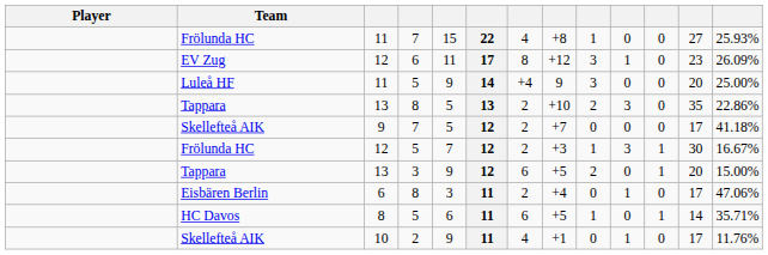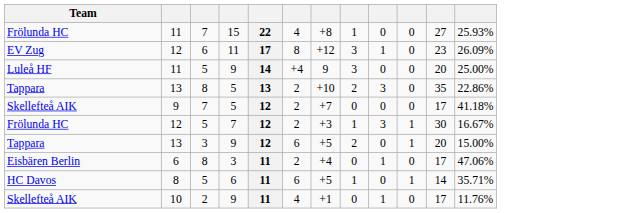- column: Player
